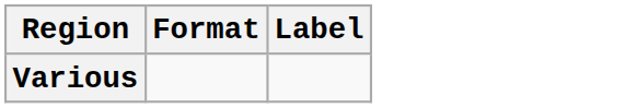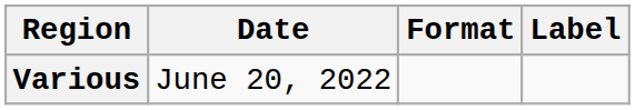+ column: Date | June 20, 2022
